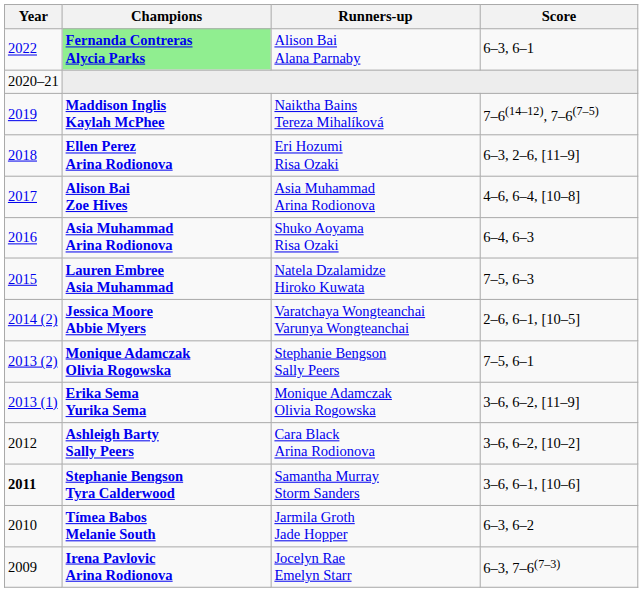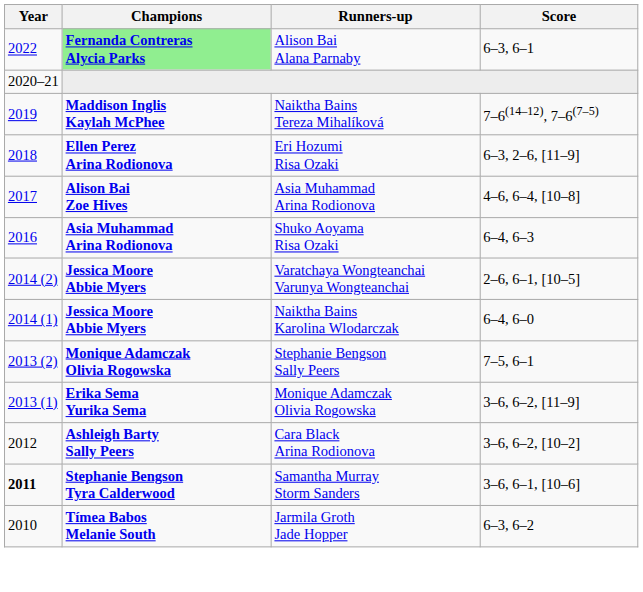- row: 2015 | Lauren Embree Asia Muhammad | Natela Dzalamidze Hiroko Kuwata | 7–5, 6–3
+ row: 2014 (1) | Jessica Moore Abbie Myers | Naiktha Bains Karolina Wlodarczak | 6–4, 6–0
- row: 2009 | Irena Pavlovic Arina Rodionova | Jocelyn Rae Emelyn Starr | 6–3, 7–6(7–3)
